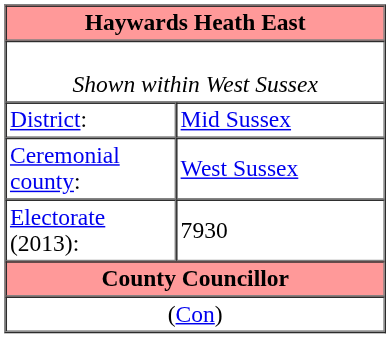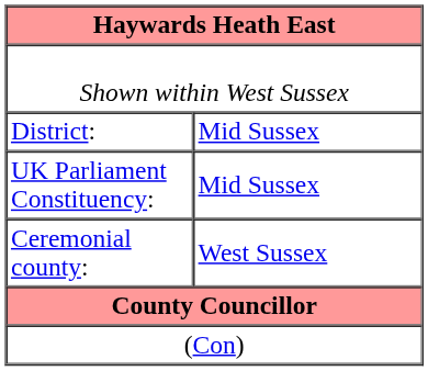+ row: UK Parliament Constituency: | Mid Sussex
- row: Electorate (2013): | 7930
